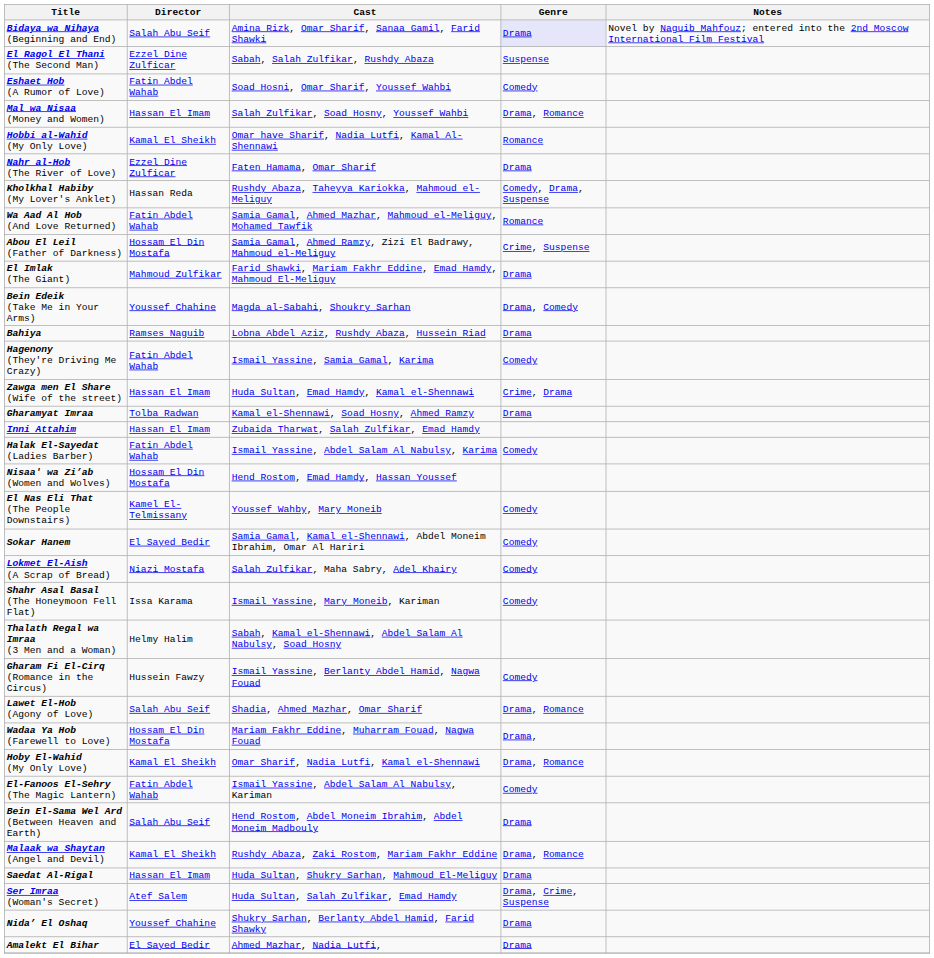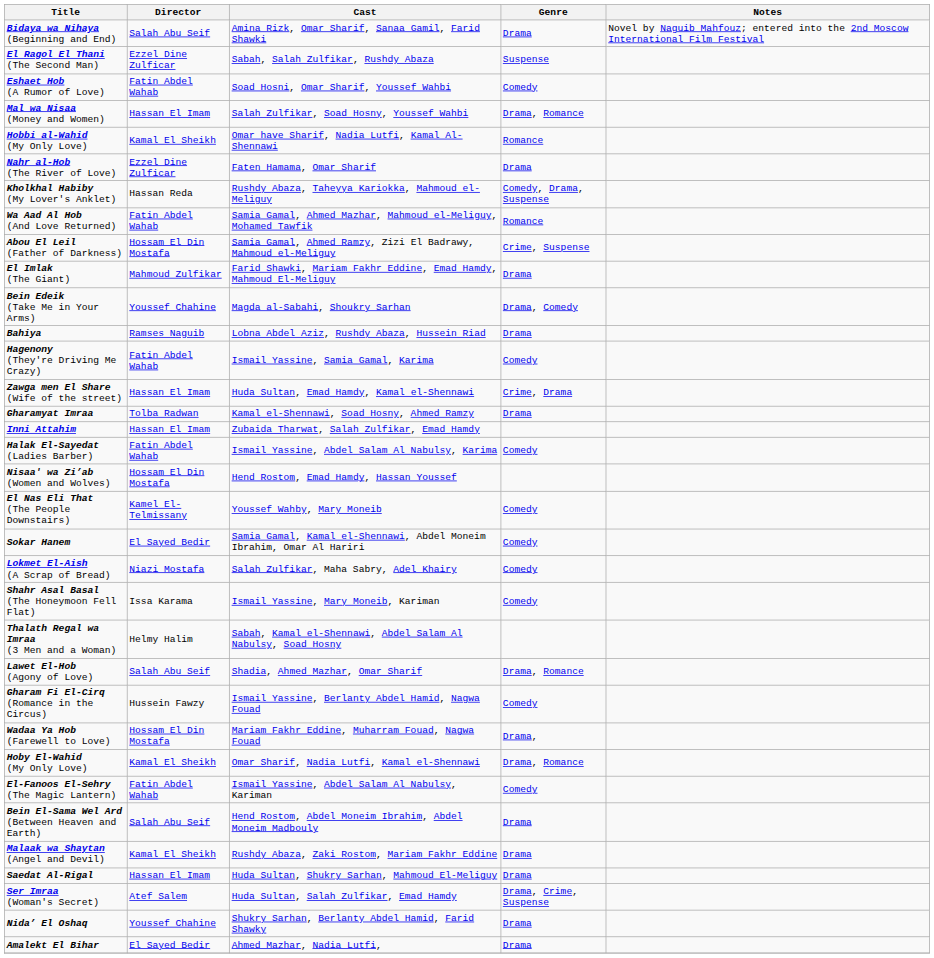Bidaya wa Nihaya (Beginning and End) | Genre: lavender background -> no background
rows swapped: Gharam Fi El-Cirq (Romance in the Circus) <-> Lawet El-Hob (Agony of Love)
Malaak wa Shaytan (Angel and Devil) | Genre: Drama, Romance -> Drama
